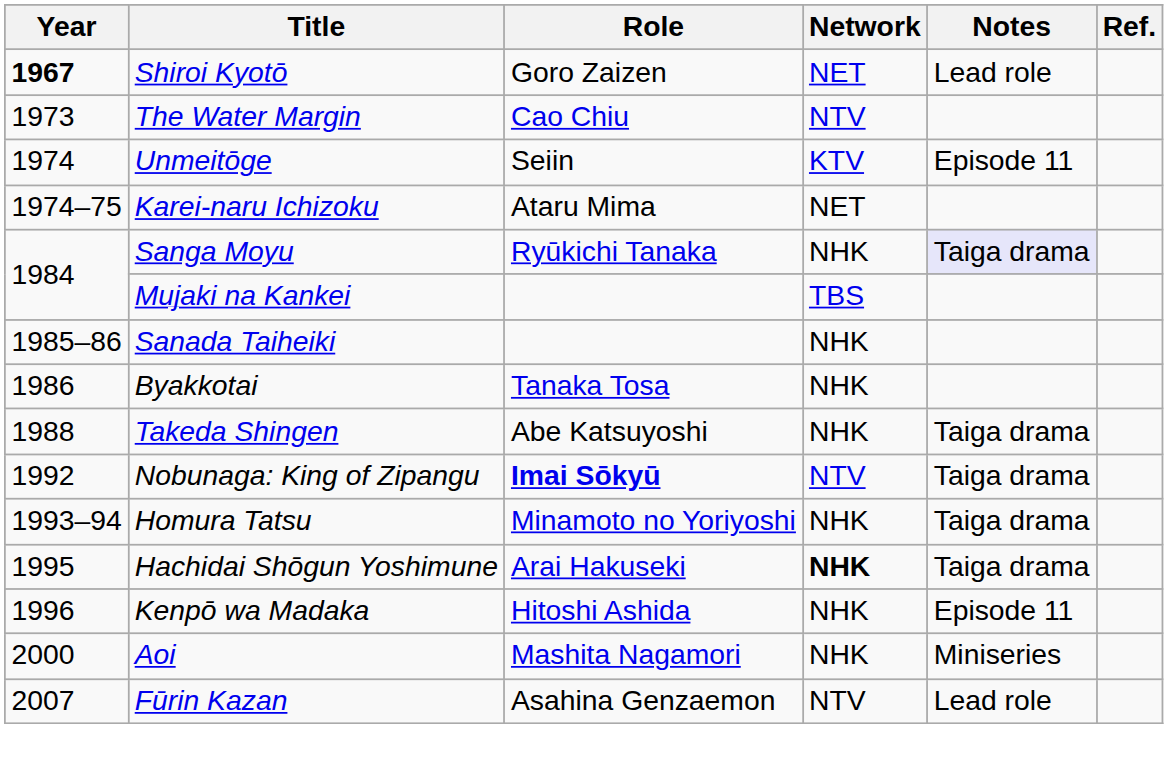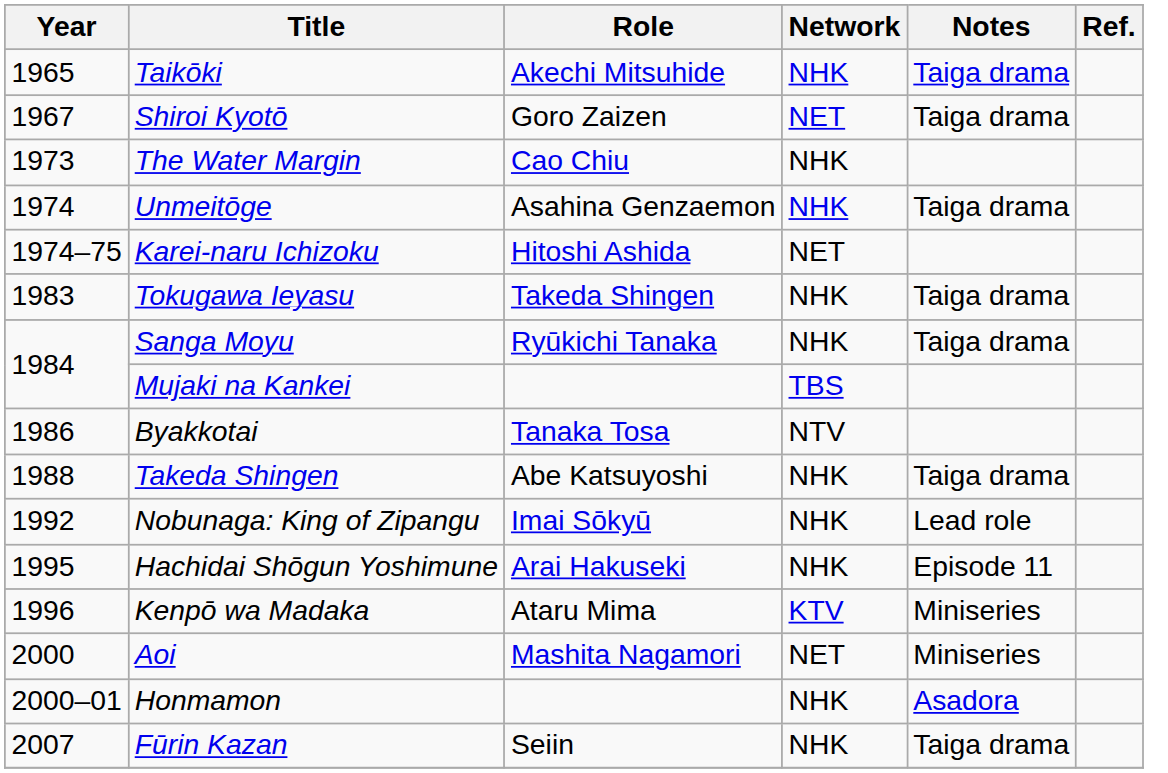+ row: 1965 | Taikōki | Akechi Mitsuhide | NHK | Taiga drama
Shiroi Kyotō | Year: bold -> normal
Shiroi Kyotō | Notes: Lead role -> Taiga drama
The Water Margin | Network: NTV -> NHK
Unmeitōge | Role: Seiin -> Asahina Genzaemon
Unmeitōge | Network: KTV -> NHK
Unmeitōge | Notes: Episode 11 -> Taiga drama
Karei-naru Ichizoku | Role: Ataru Mima -> Hitoshi Ashida
+ row: 1983 | Tokugawa Ieyasu | Takeda Shingen | NHK | Taiga drama
Sanga Moyu | Notes: lavender background -> no background
- row: 1985–86 | Sanada Taiheiki | NHK
Byakkotai | Network: NHK -> NTV
Nobunaga: King of Zipangu | Role: bold -> normal
Nobunaga: King of Zipangu | Network: NTV -> NHK
Nobunaga: King of Zipangu | Notes: Taiga drama -> Lead role
- row: 1993–94 | Homura Tatsu | Minamoto no Yoriyoshi | NHK | Taiga drama
Hachidai Shōgun Yoshimune | Network: bold -> normal
Hachidai Shōgun Yoshimune | Notes: Taiga drama -> Episode 11
Kenpō wa Madaka | Role: Hitoshi Ashida -> Ataru Mima
Kenpō wa Madaka | Network: NHK -> KTV
Kenpō wa Madaka | Notes: Episode 11 -> Miniseries
Aoi | Network: NHK -> NET
+ row: 2000–01 | Honmamon | NHK | Asadora
Fūrin Kazan | Role: Asahina Genzaemon -> Seiin
Fūrin Kazan | Network: NTV -> NHK
Fūrin Kazan | Notes: Lead role -> Taiga drama
